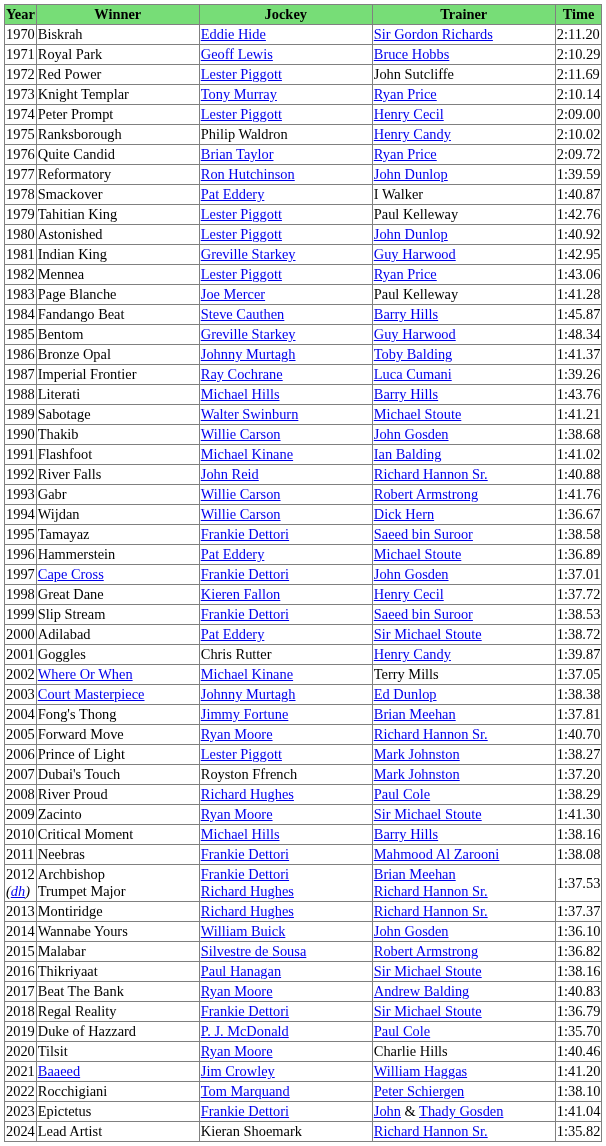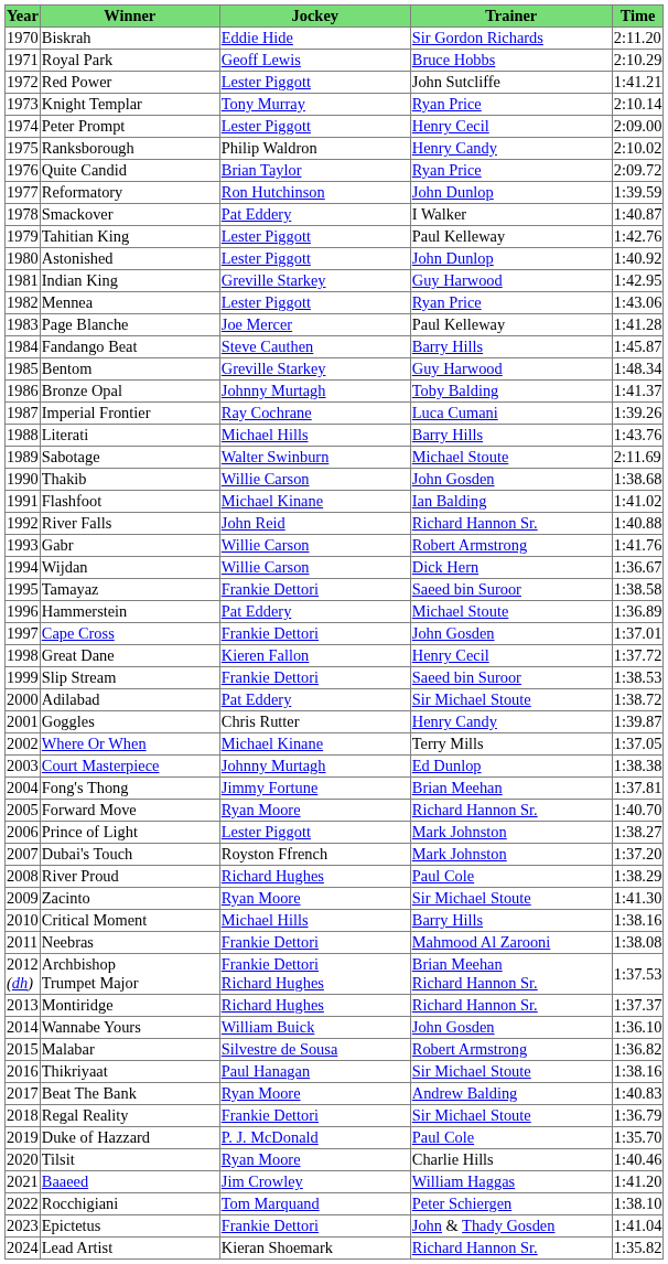Red Power | Time: 2:11.69 -> 1:41.21
Sabotage | Time: 1:41.21 -> 2:11.69
